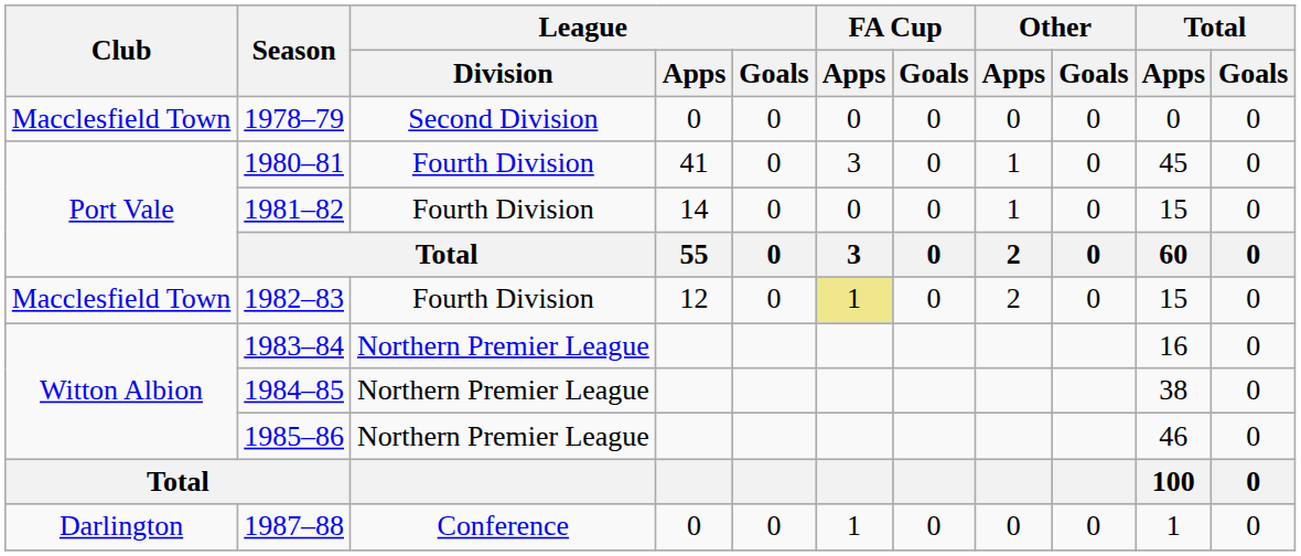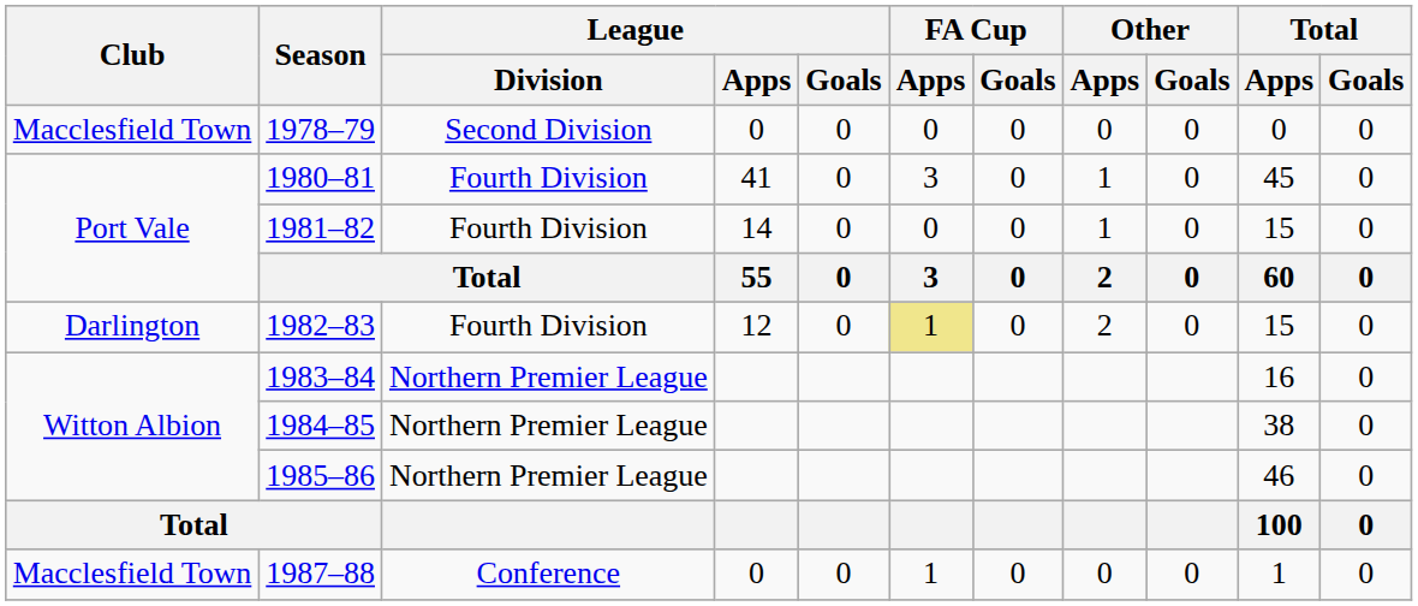1982–83 | Club: Macclesfield Town -> Darlington
1987–88 | Club: Darlington -> Macclesfield Town
